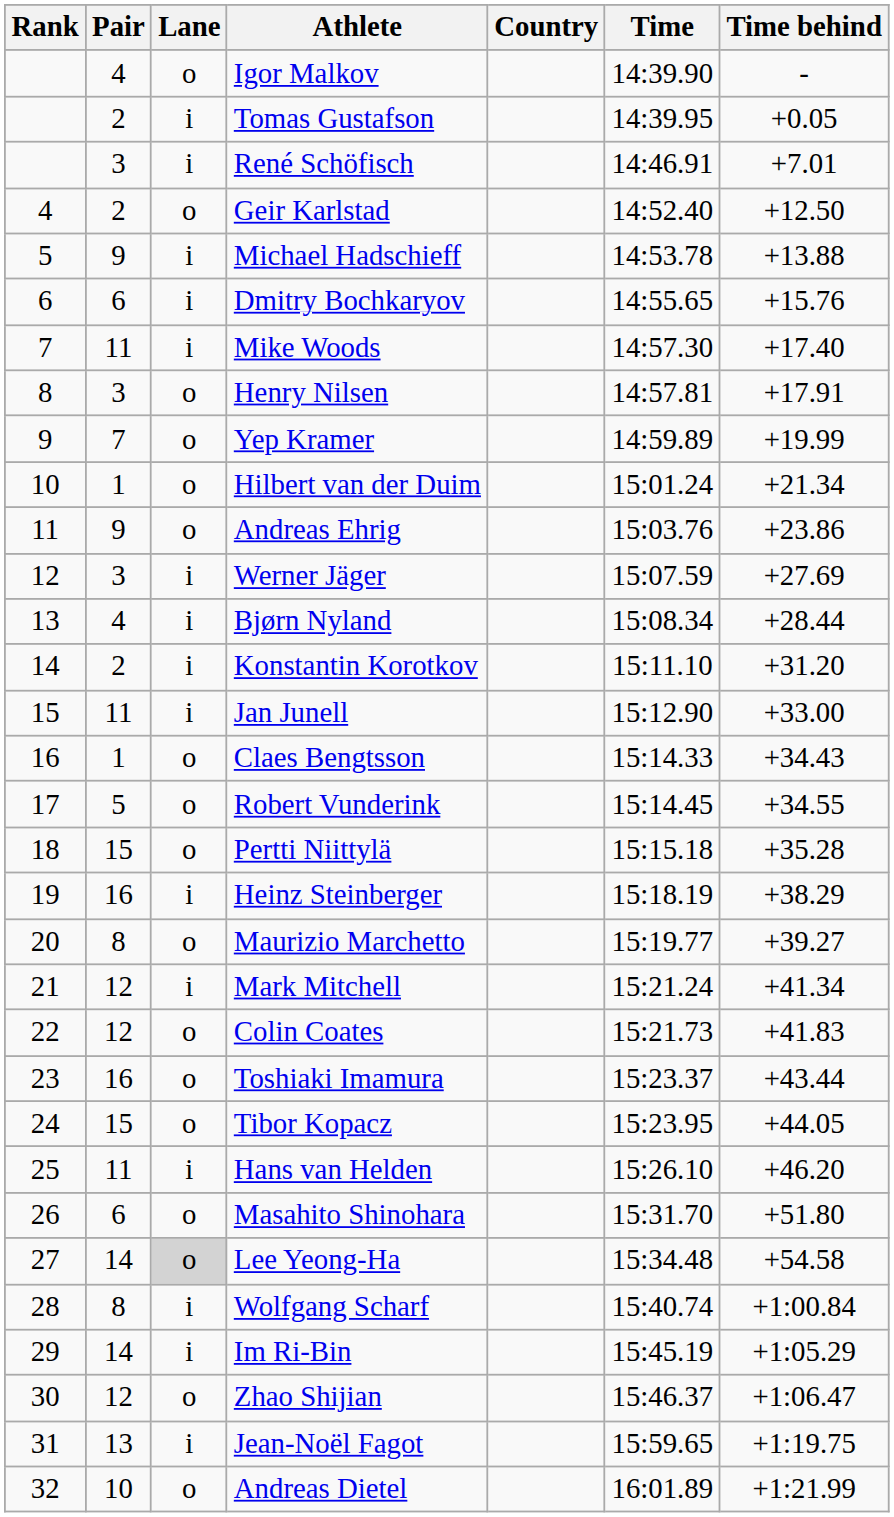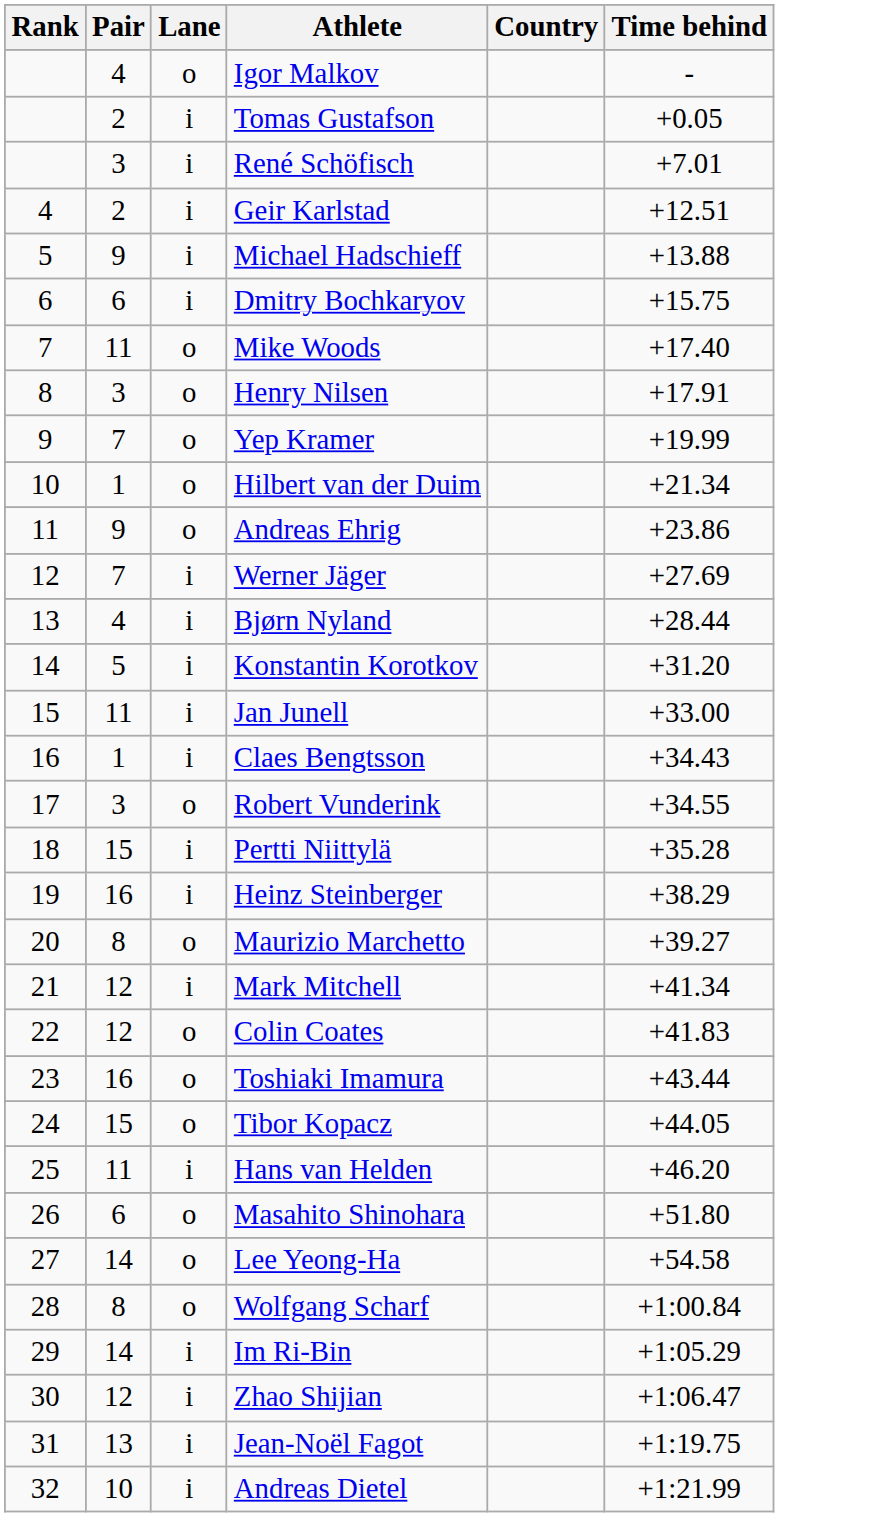- column: Time | 14:39.90 | 14:39.95 | 14:46.91 | 14:52.40 | 14:53.78 | 14:55.65 | 14:57.30 | 14:57.81 | 14:59.89 | 15:01.24 | 15:03.76 | 15:07.59 | 15:08.34 | 15:11.10 | 15:12.90 | 15:14.33 | 15:14.45 | 15:15.18 | 15:18.19 | 15:19.77 | 15:21.24 | 15:21.73 | 15:23.37 | 15:23.95 | 15:26.10 | 15:31.70 | 15:34.48 | 15:40.74 | 15:45.19 | 15:46.37 | 15:59.65 | 16:01.89
Geir Karlstad | Lane: o -> i
Geir Karlstad | Time behind: +12.50 -> +12.51
Dmitry Bochkaryov | Time behind: +15.76 -> +15.75
Mike Woods | Lane: i -> o
Werner Jäger | Pair: 3 -> 7
Konstantin Korotkov | Pair: 2 -> 5
Claes Bengtsson | Lane: o -> i
Robert Vunderink | Pair: 5 -> 3
Pertti Niittylä | Lane: o -> i
Lee Yeong-Ha | Lane: lightgrey background -> no background
Wolfgang Scharf | Lane: i -> o
Zhao Shijian | Lane: o -> i
Andreas Dietel | Lane: o -> i
